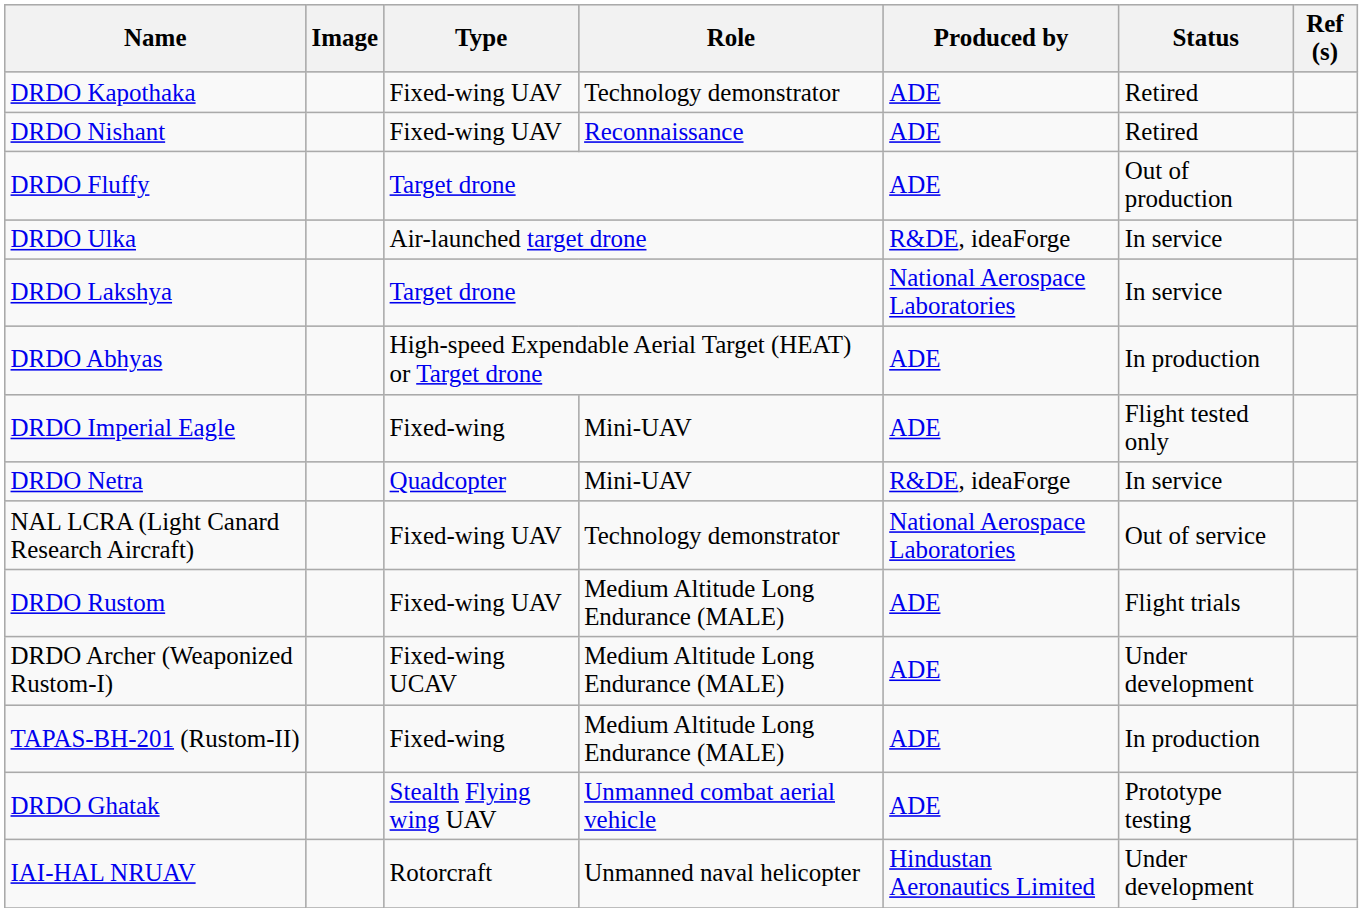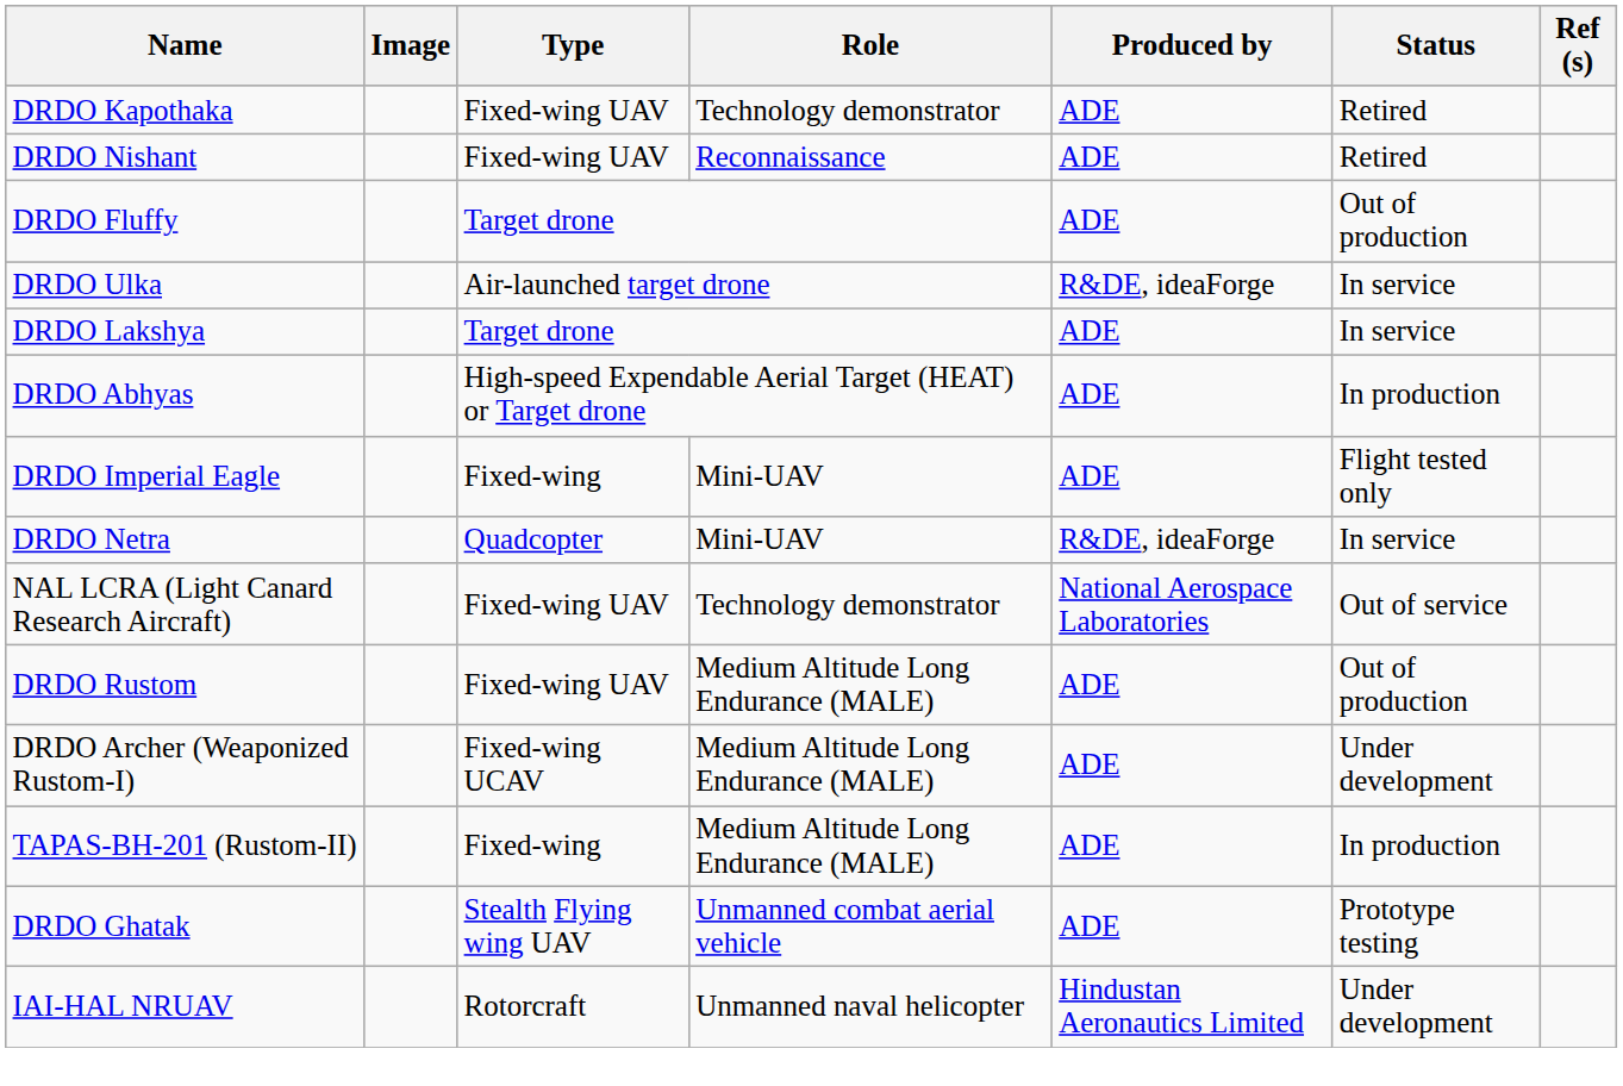DRDO Lakshya | Produced by: National Aerospace Laboratories -> ADE
DRDO Rustom | Status: Flight trials -> Out of production
